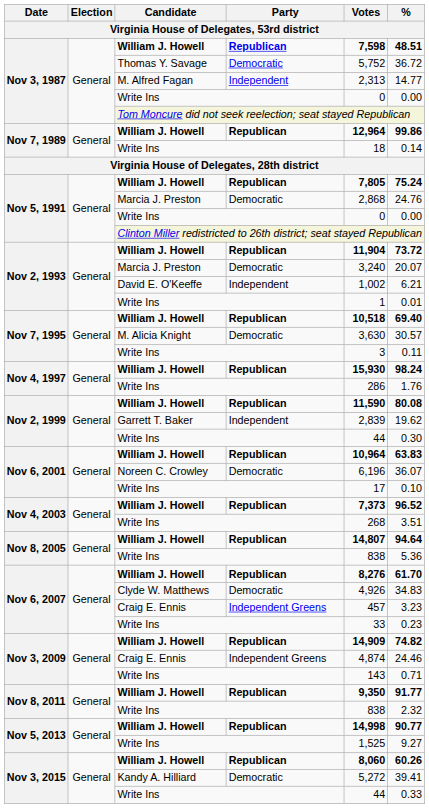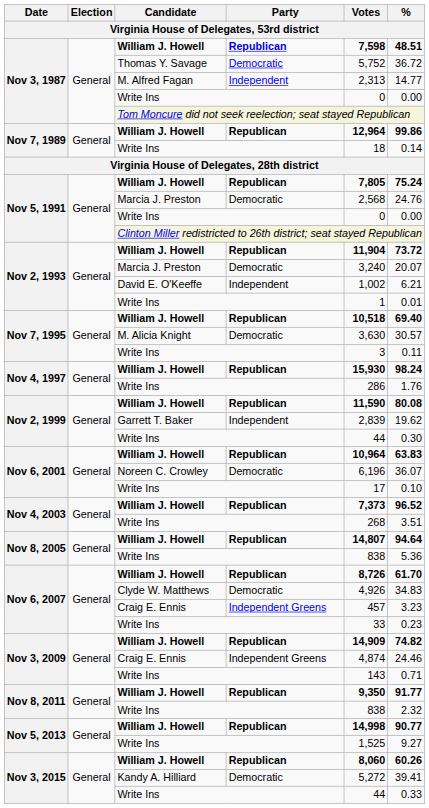Nov 5, 1991 / Marcia J. Preston | Votes: 2,868 -> 2,568
Nov 6, 2007 / William J. Howell | Votes: 8,276 -> 8,726
